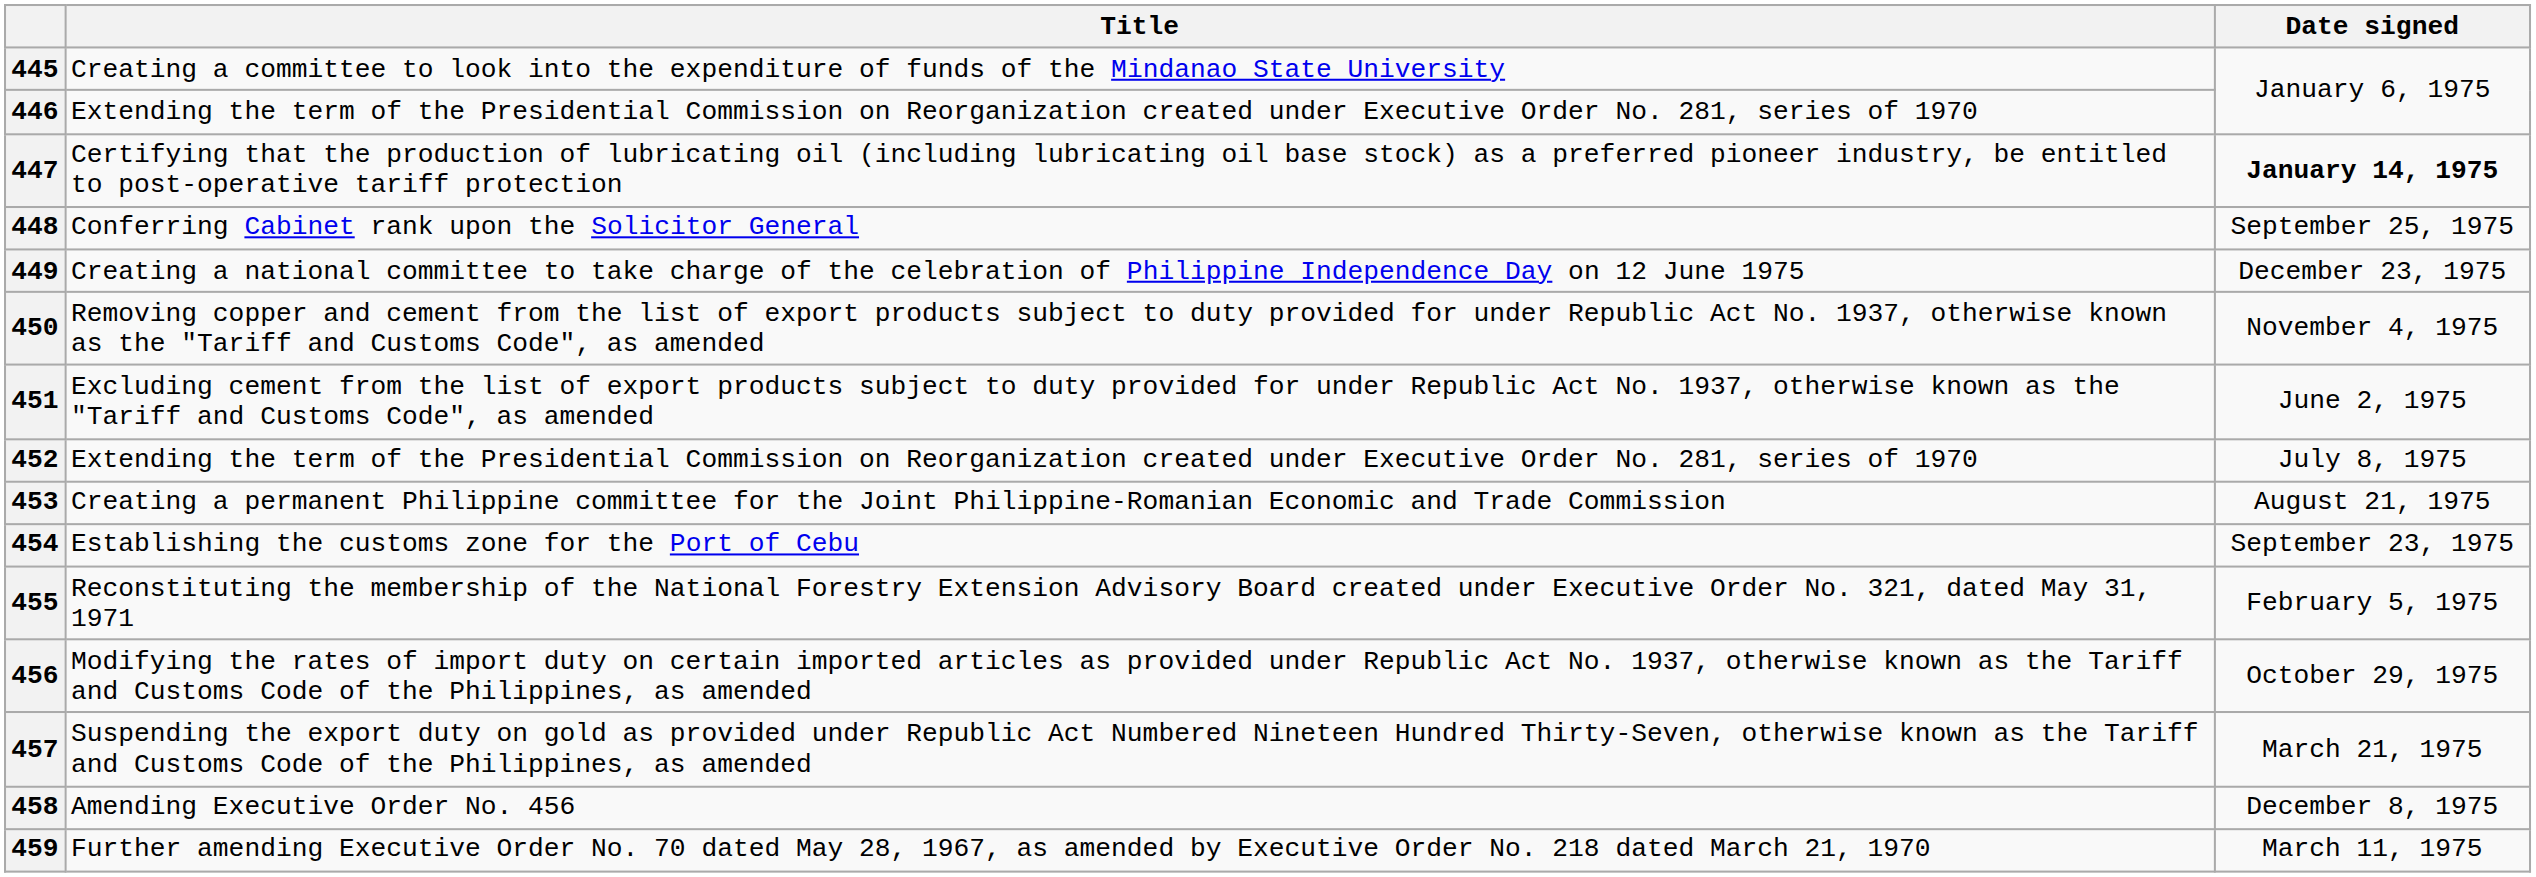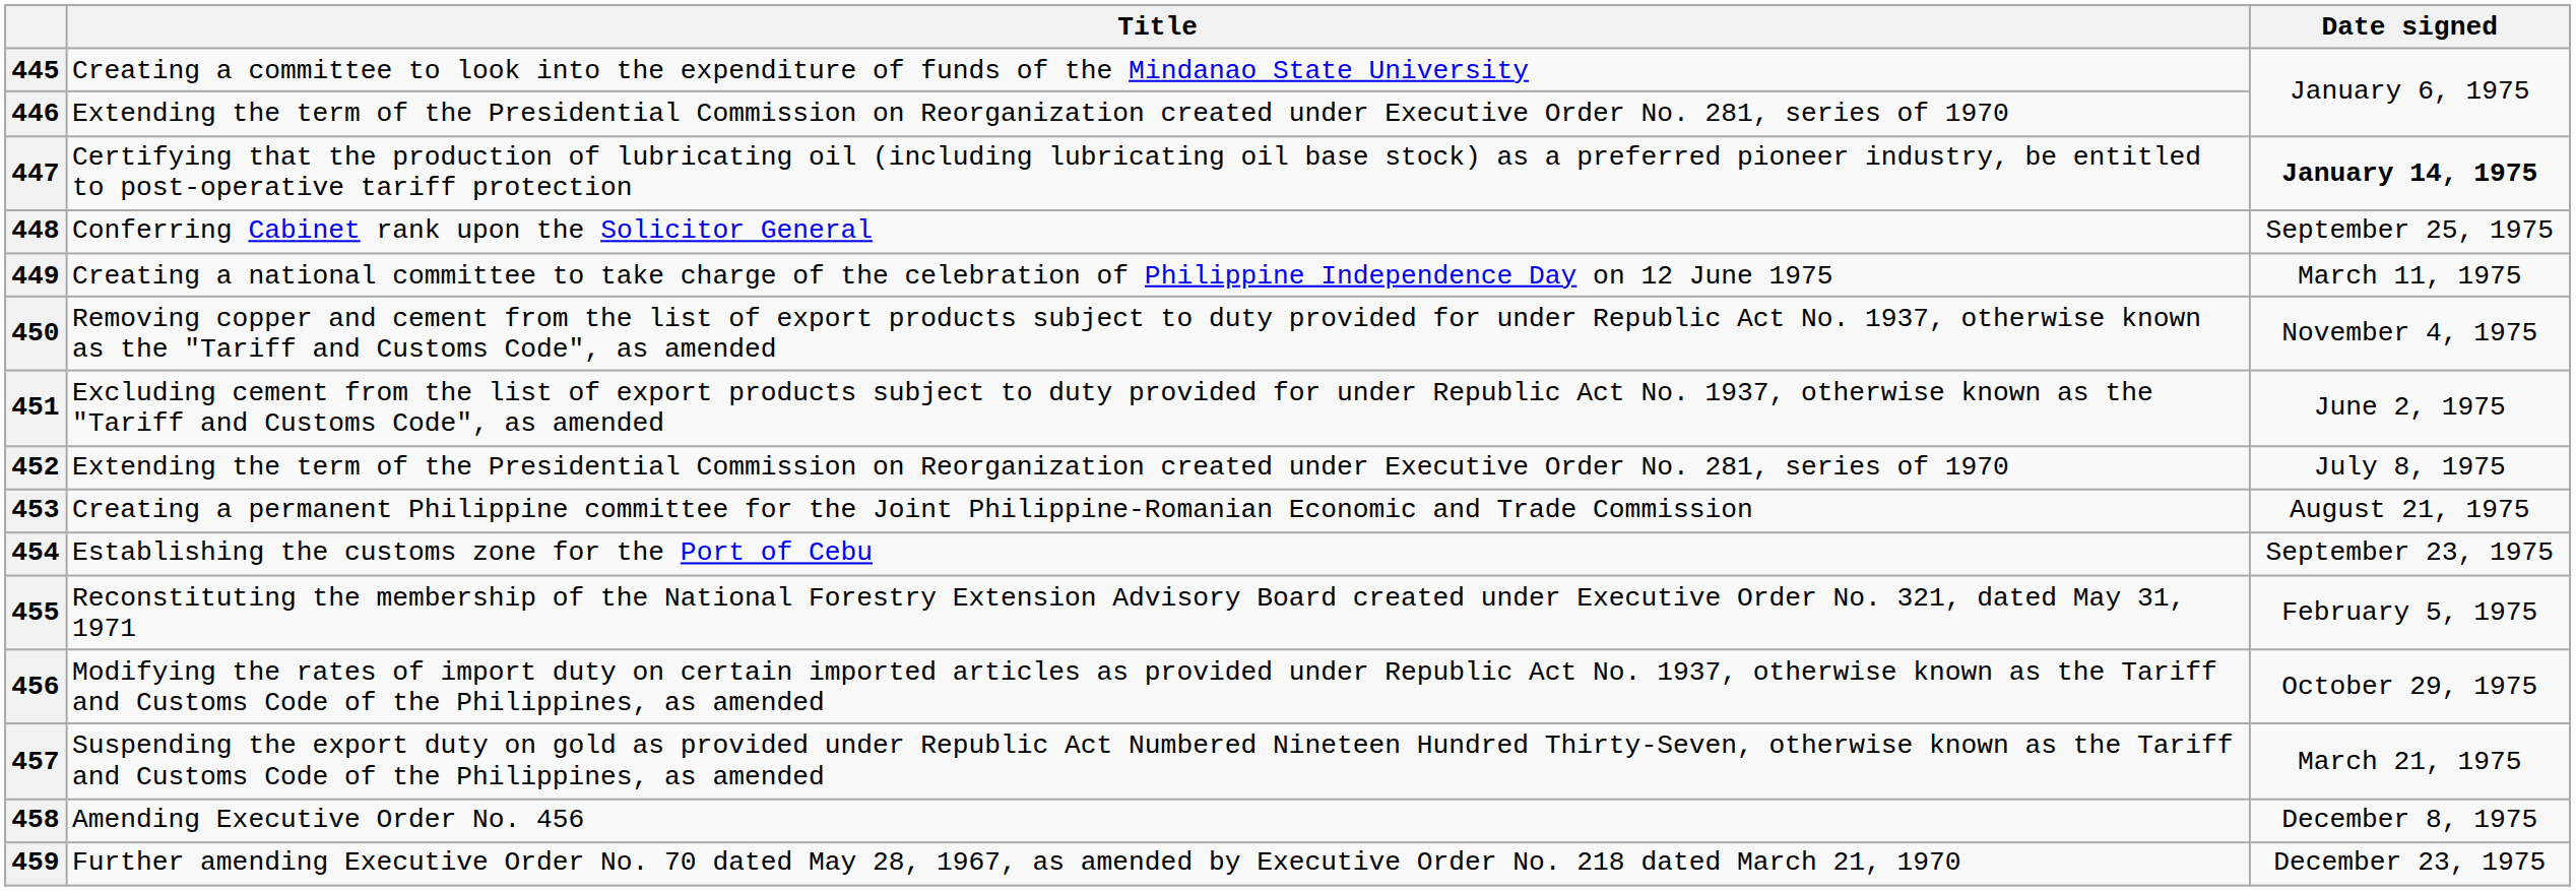449 | Date signed: December 23, 1975 -> March 11, 1975
459 | Date signed: March 11, 1975 -> December 23, 1975
